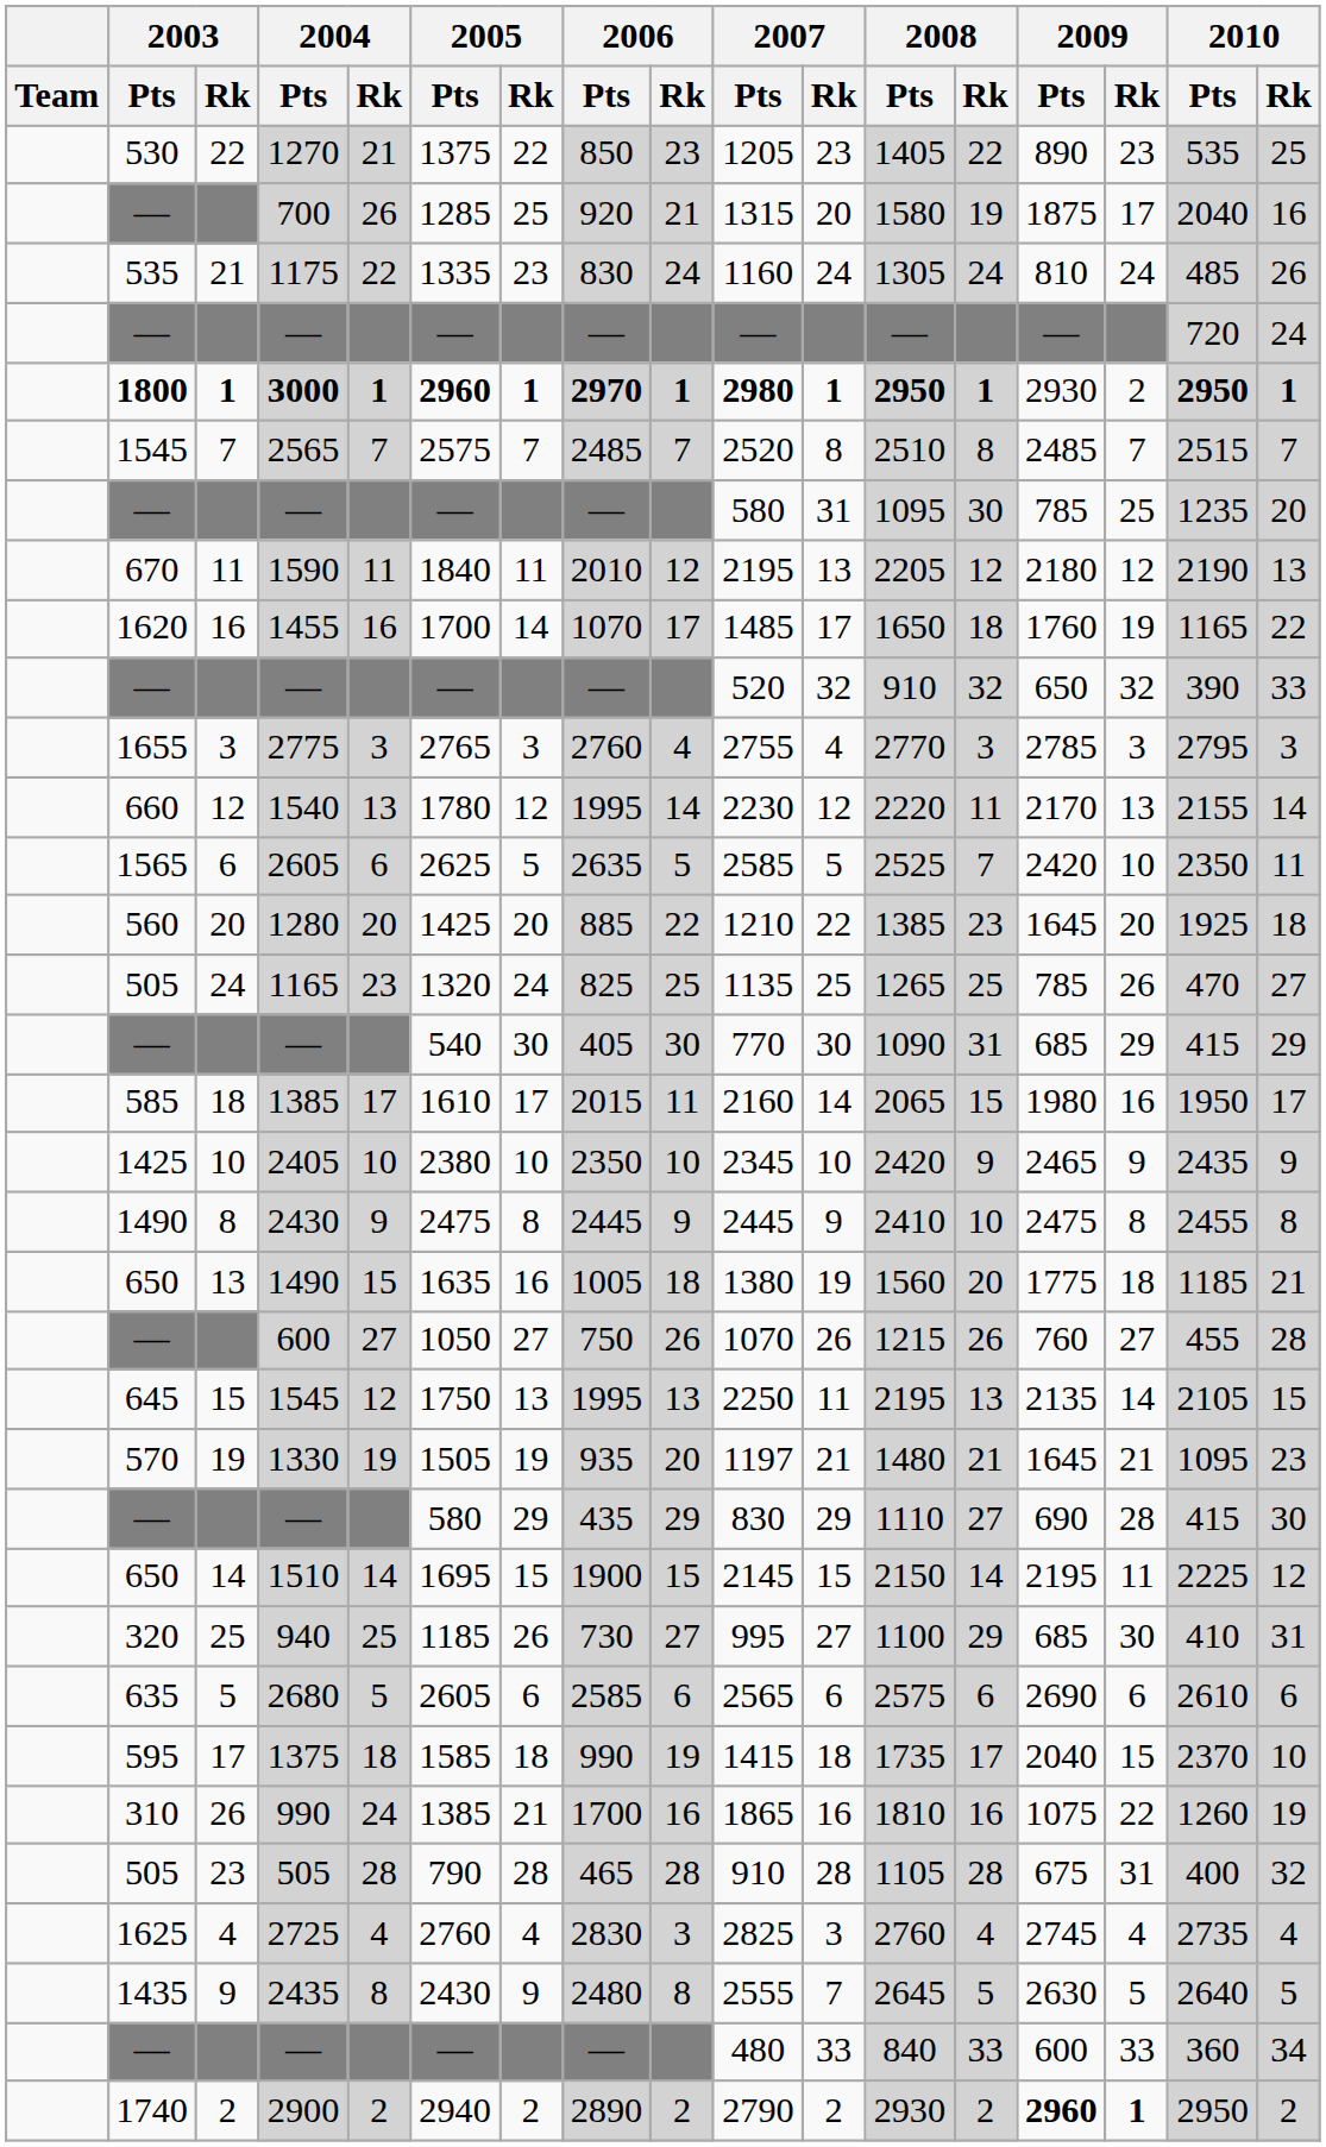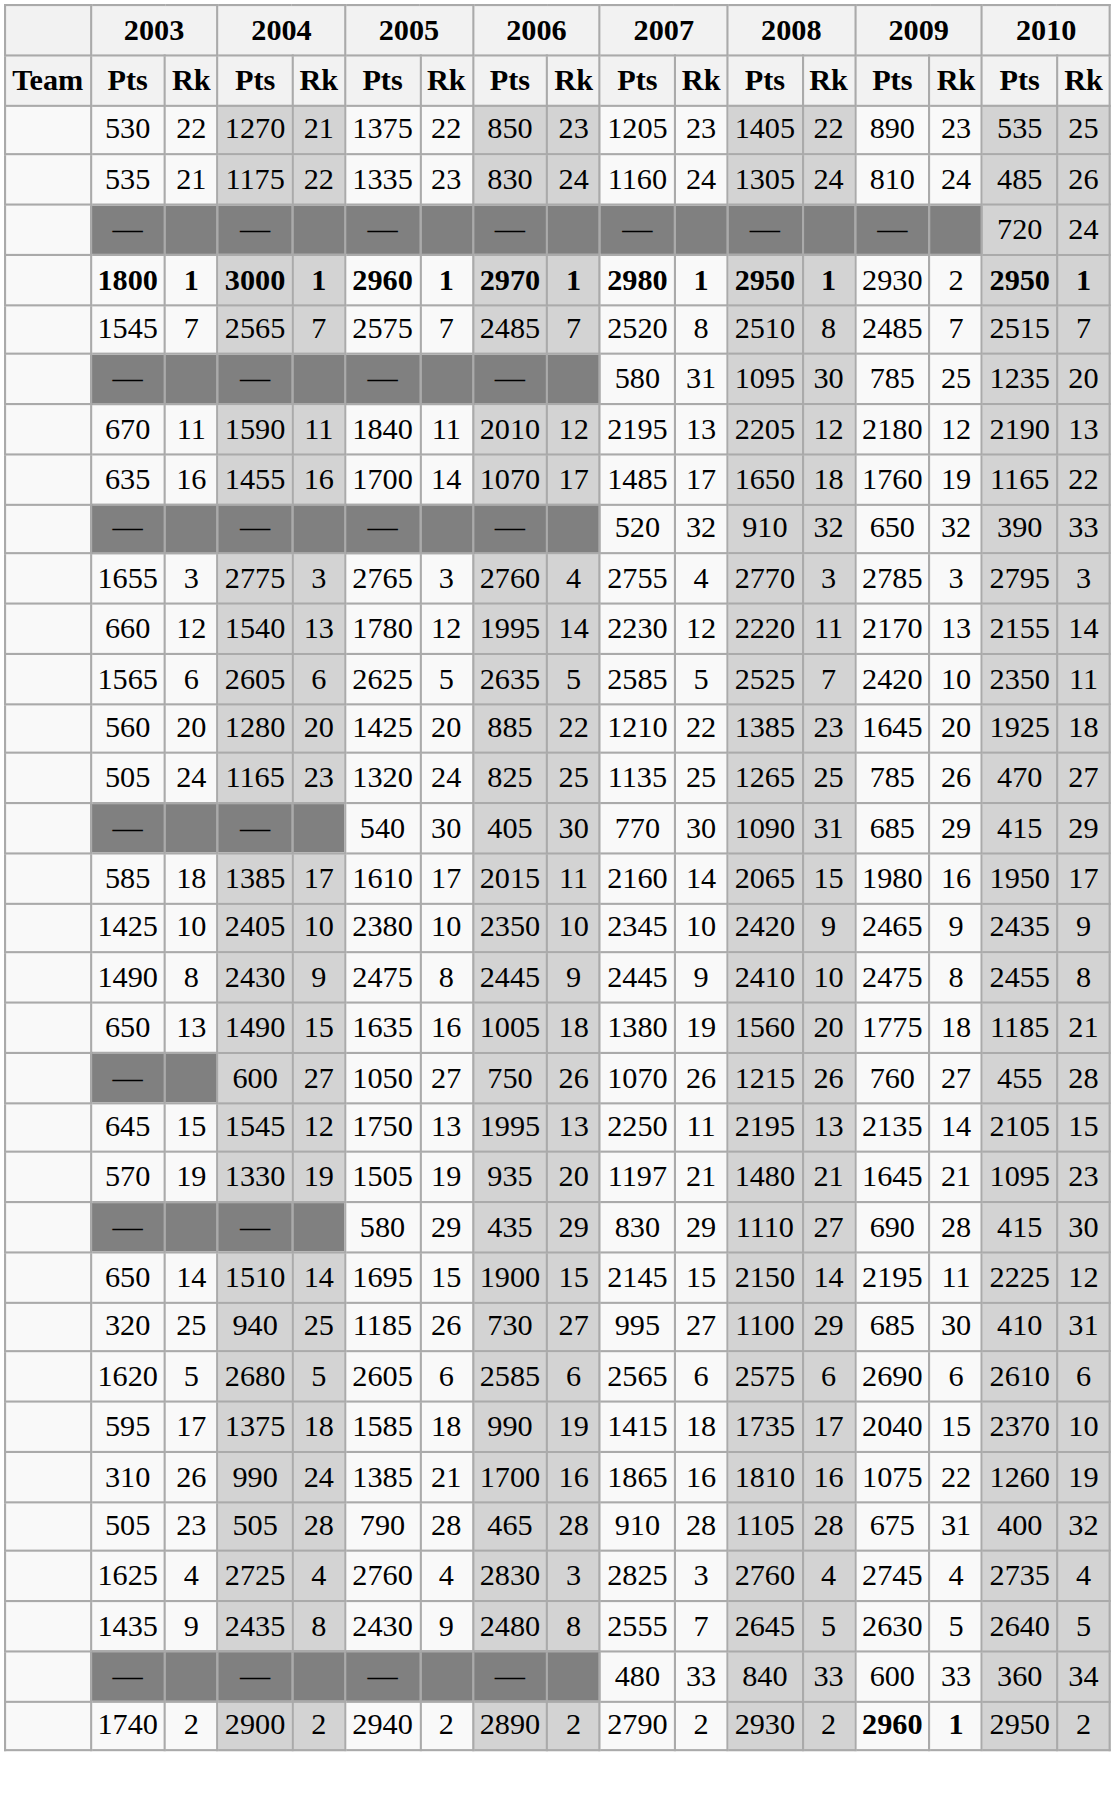- row: — | 700 | 26 | 1285 | 25 | 920 | 21 | 1315 | 20 | 1580 | 19 | 1875 | 17 | 2040 | 16
1455 | 2003 / Pts: 1620 -> 635
2680 | 2003 / Pts: 635 -> 1620
